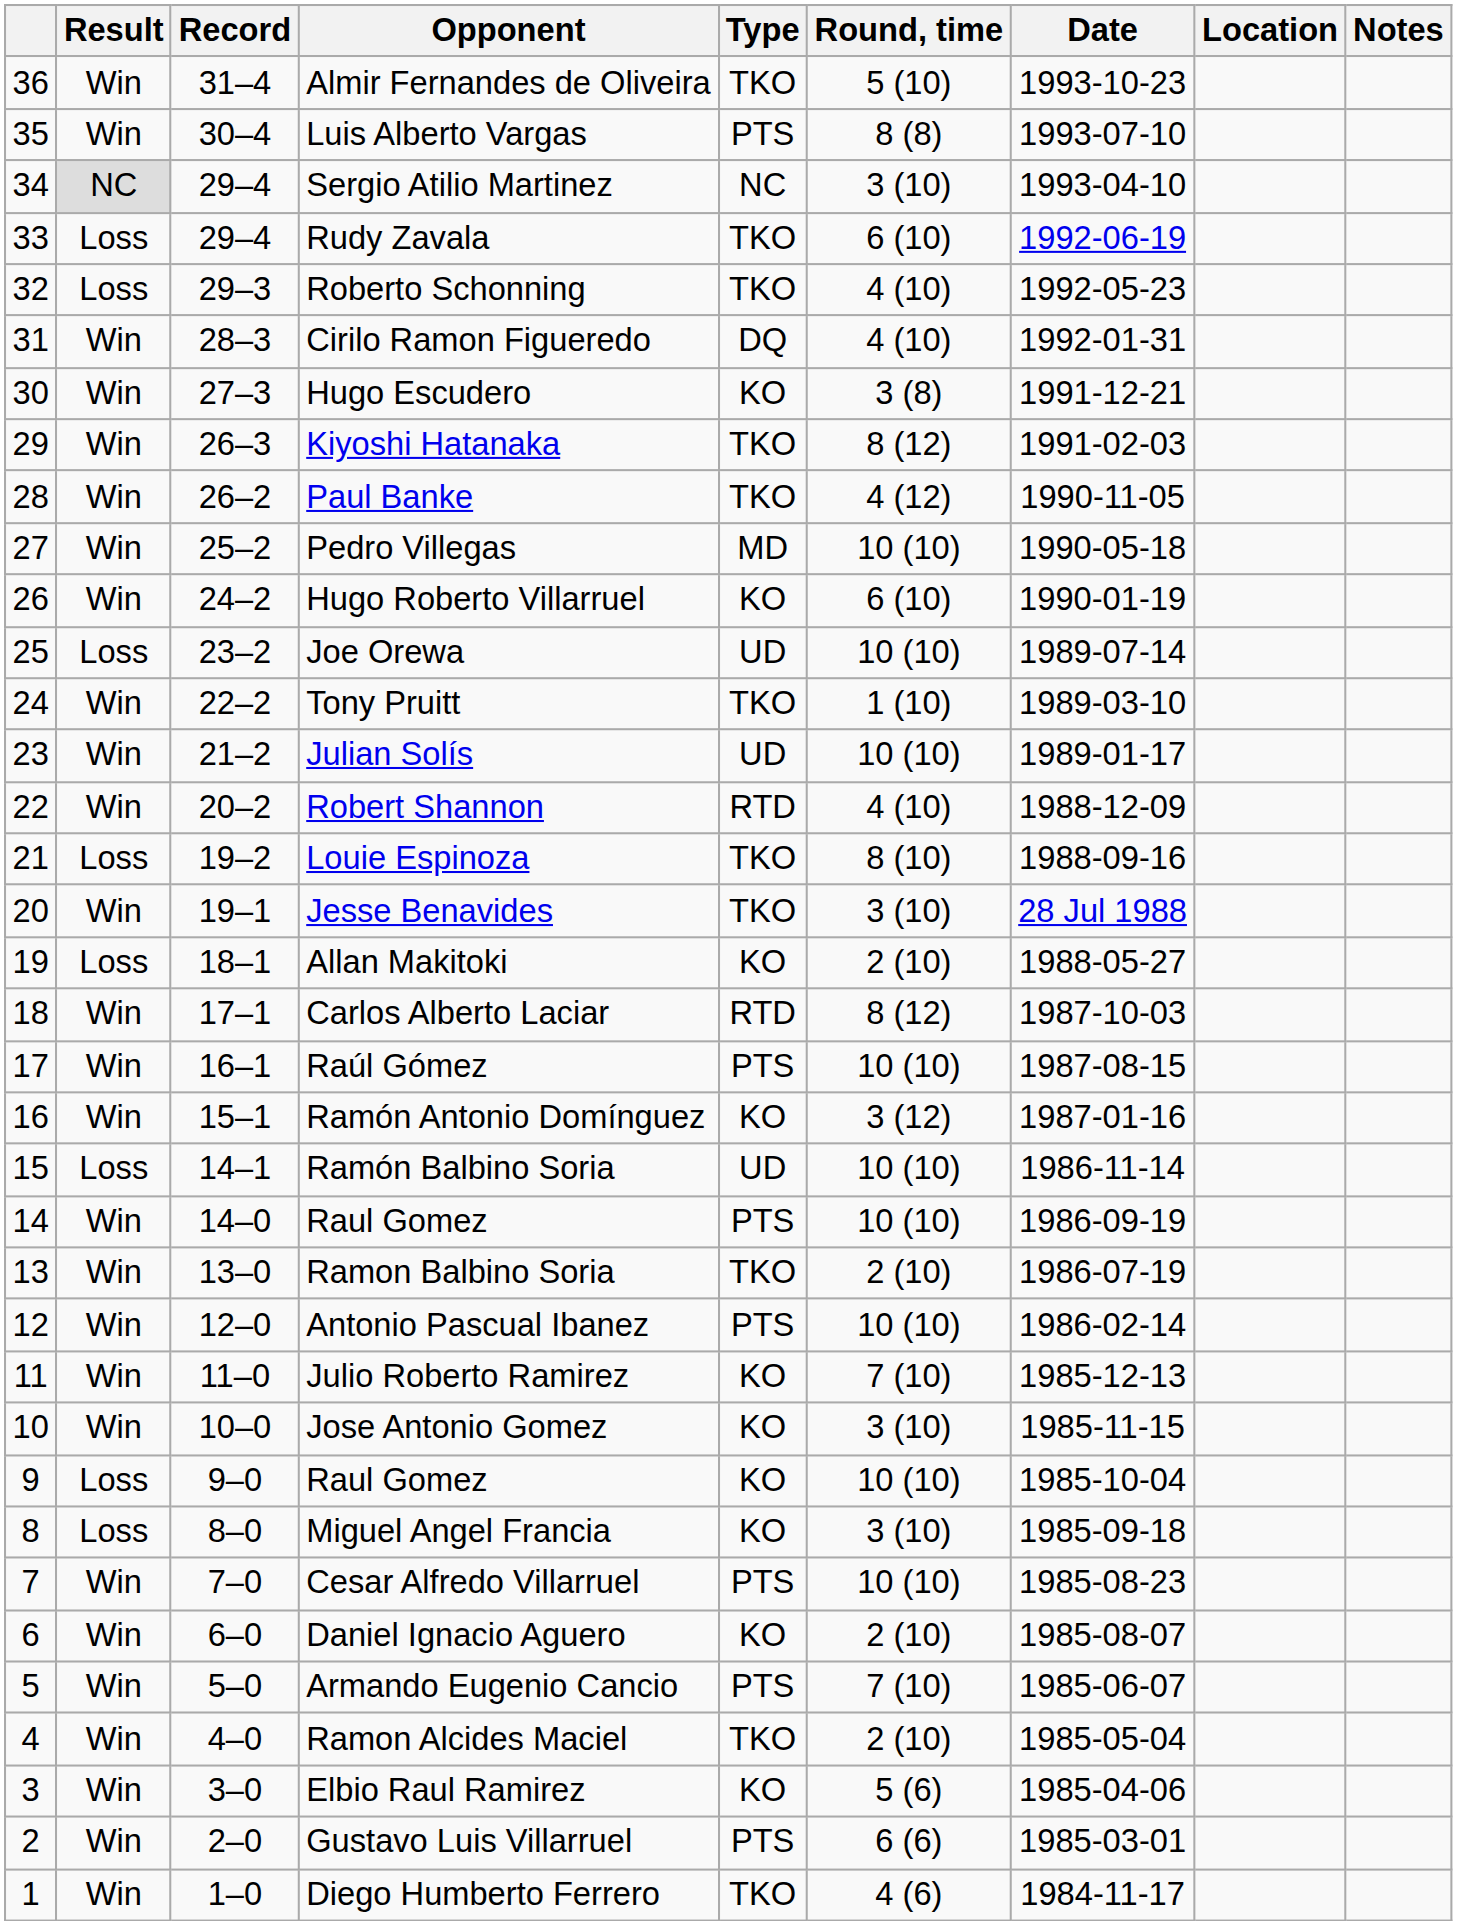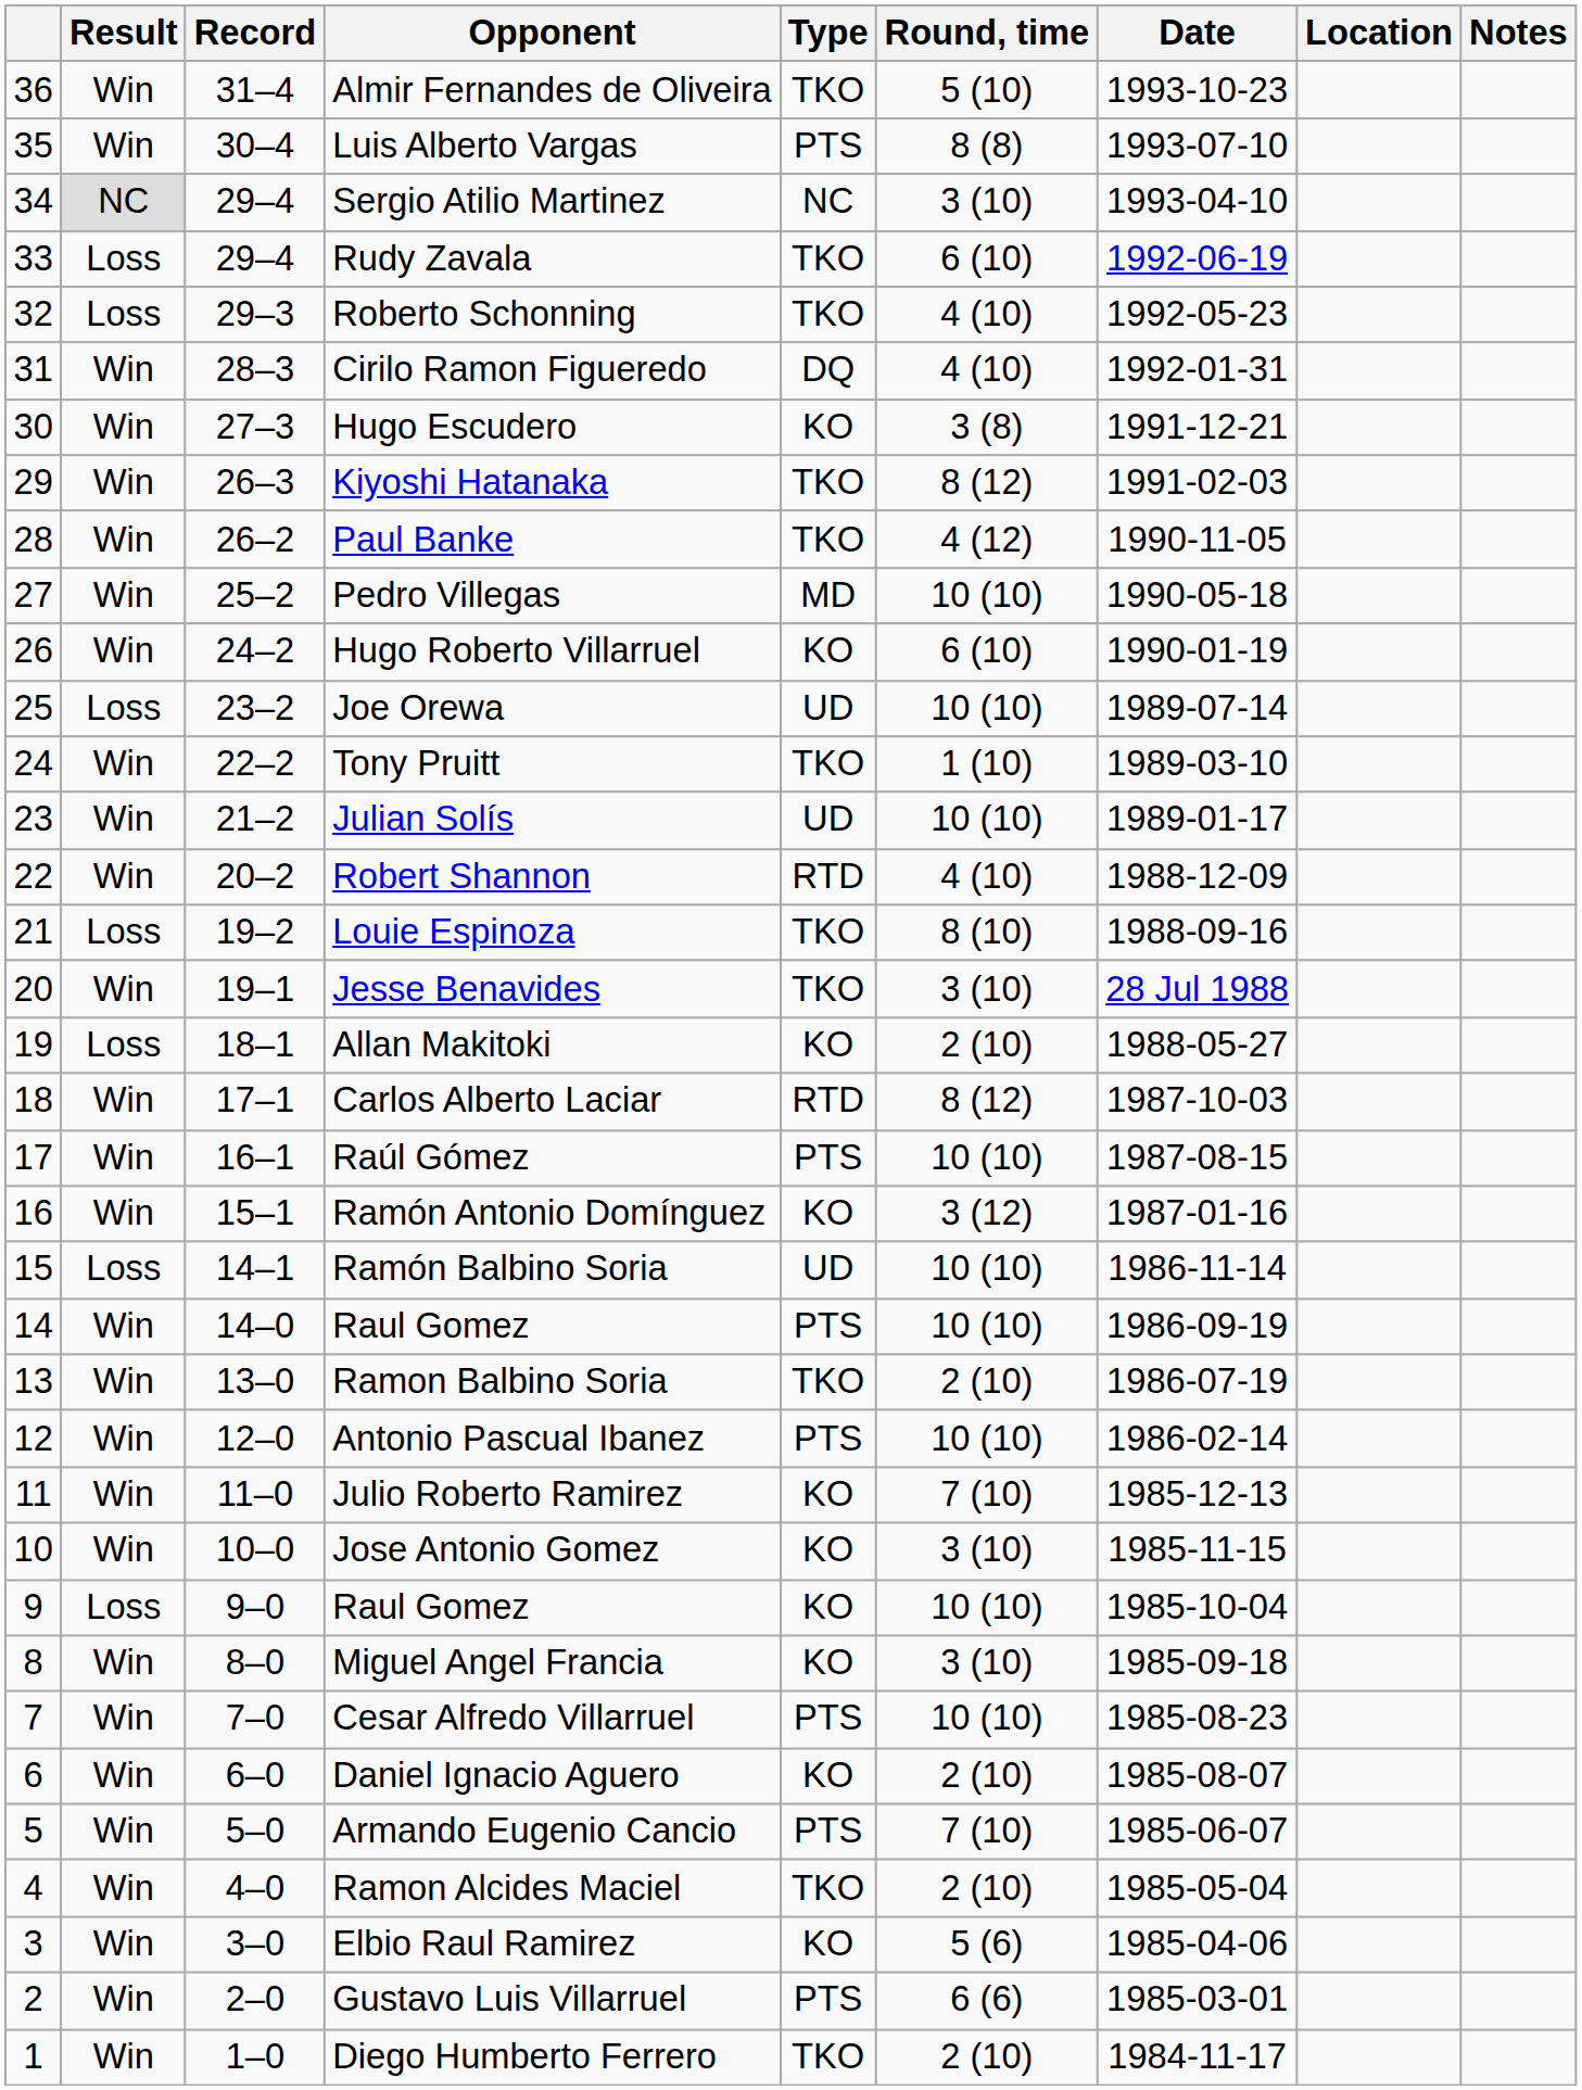Miguel Angel Francia | Result: Loss -> Win
Diego Humberto Ferrero | Round, time: 4 (6) -> 2 (10)
